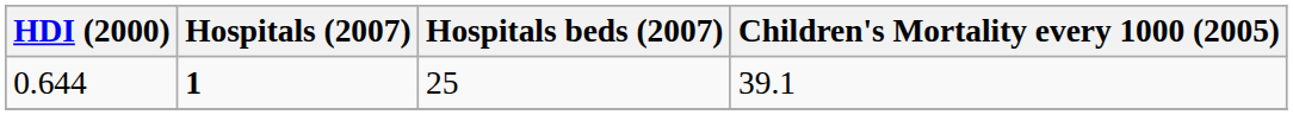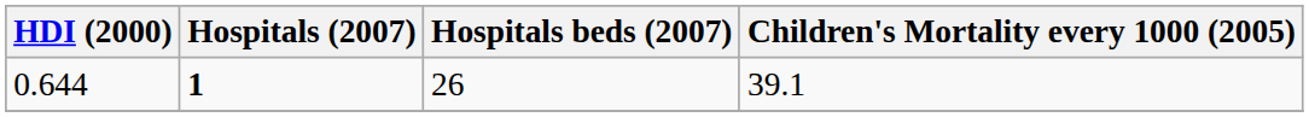0.644 | Hospitals beds (2007): 25 -> 26
